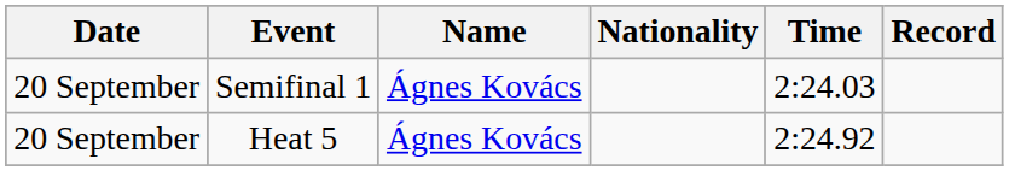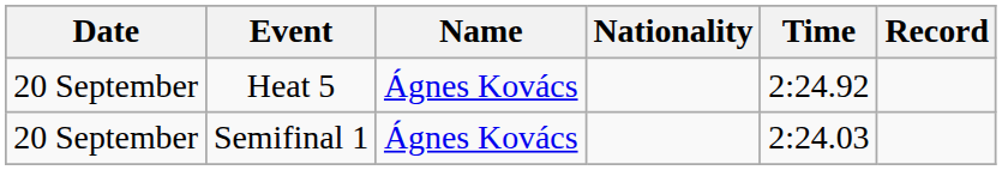rows swapped: Heat 5 <-> Semifinal 1
